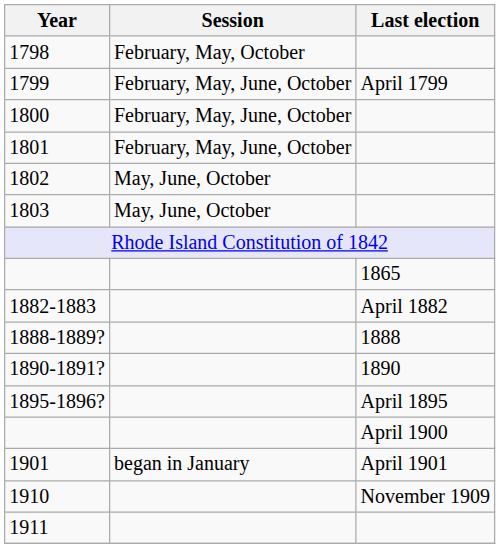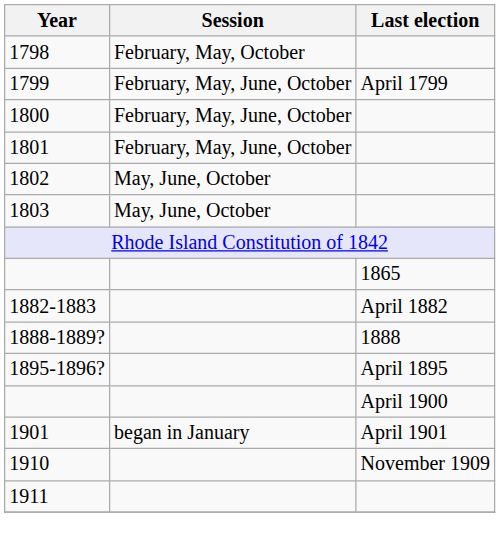- row: 1890-1891? | 1890
